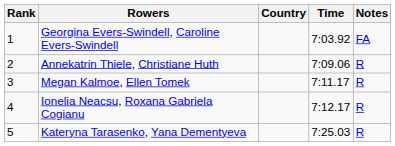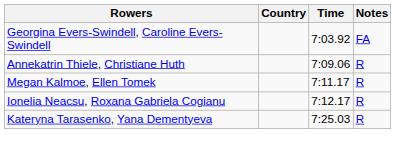- column: Rank | 1 | 2 | 3 | 4 | 5
